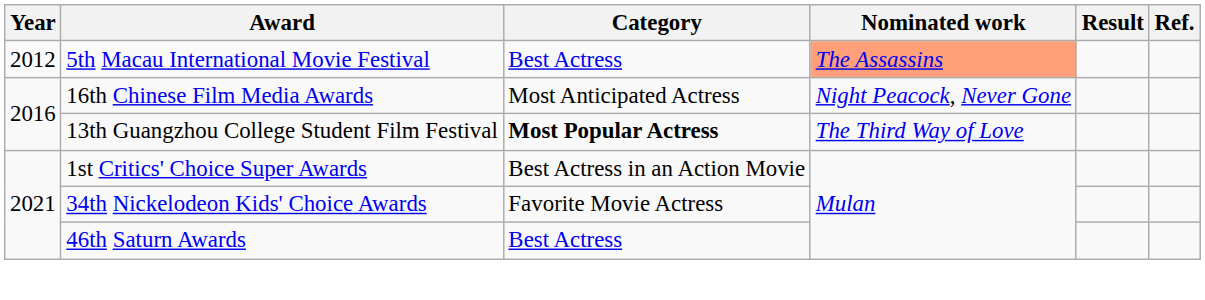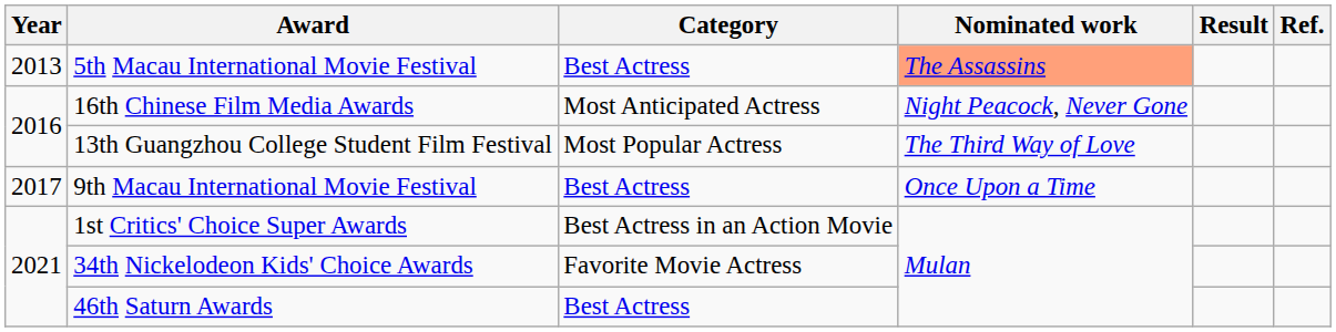5th Macau International Movie Festival | Year: 2012 -> 2013
13th Guangzhou College Student Film Festival | Category: bold -> normal
+ row: 2017 | 9th Macau International Movie Festival | Best Actress | Once Upon a Time
